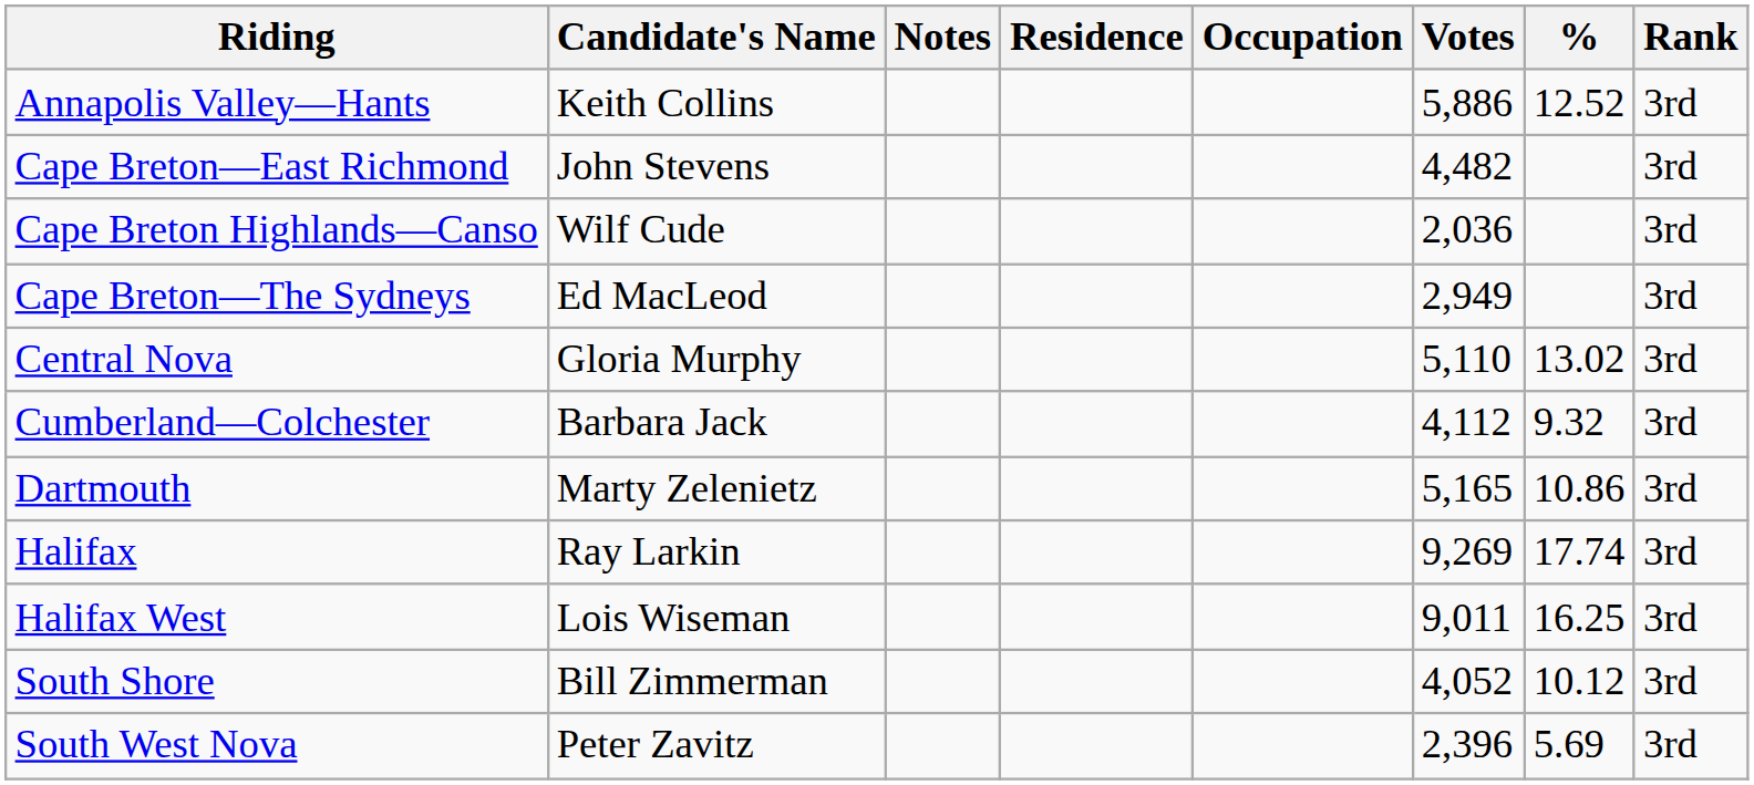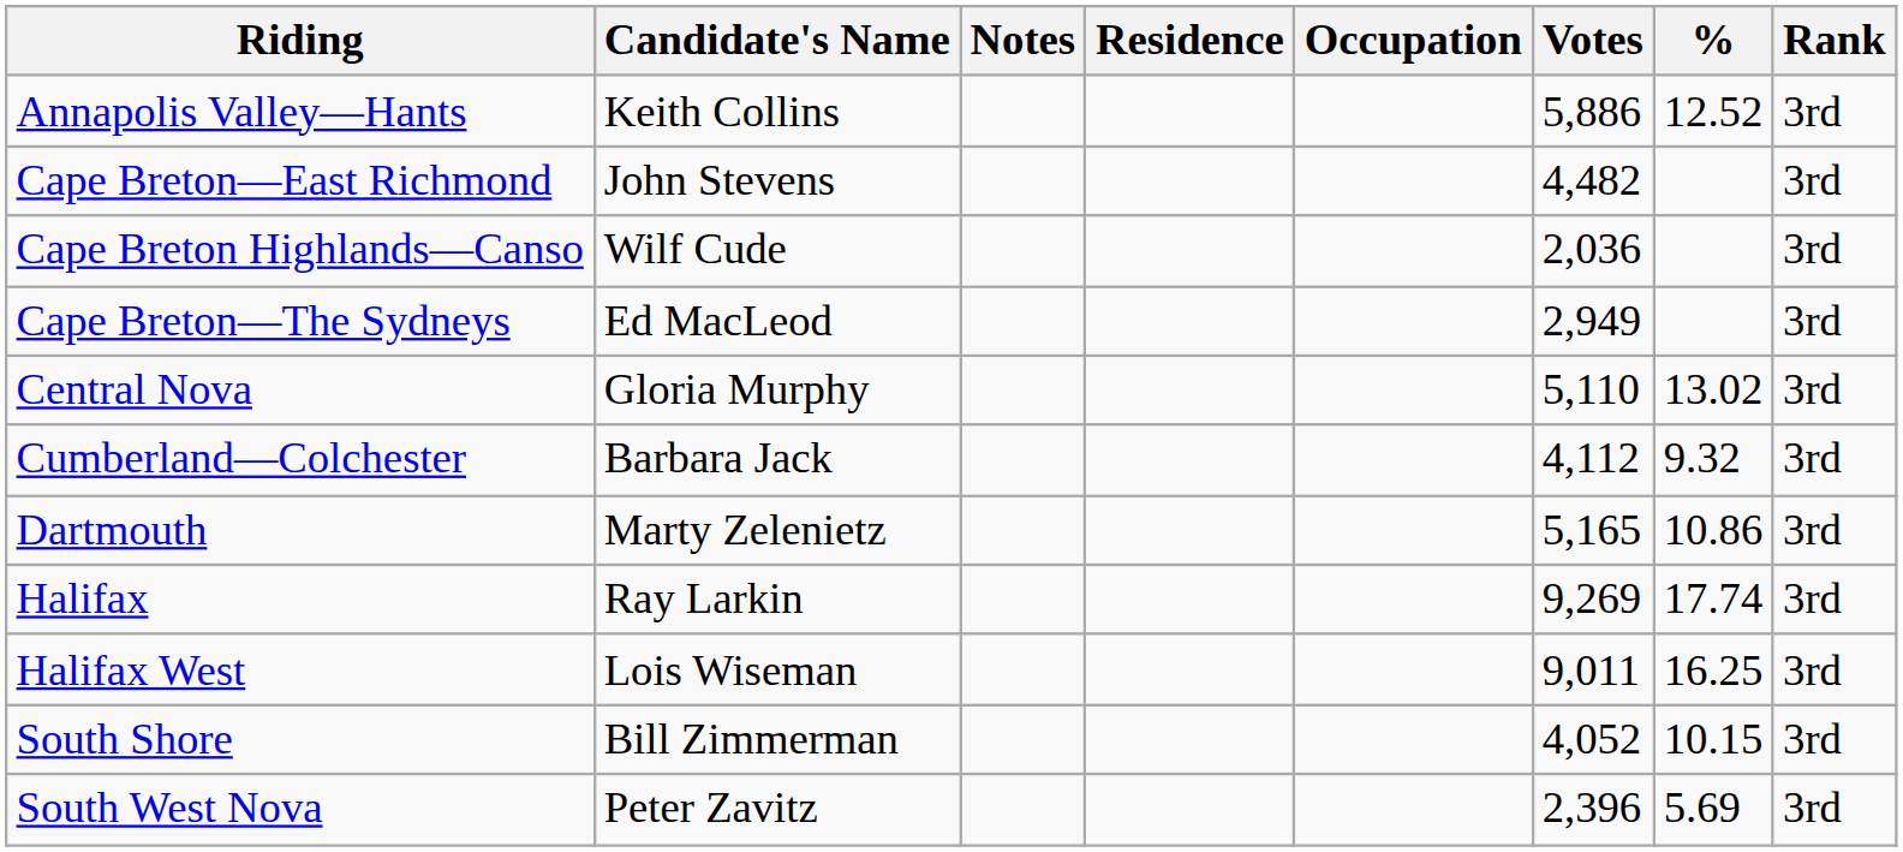South Shore | %: 10.12 -> 10.15
